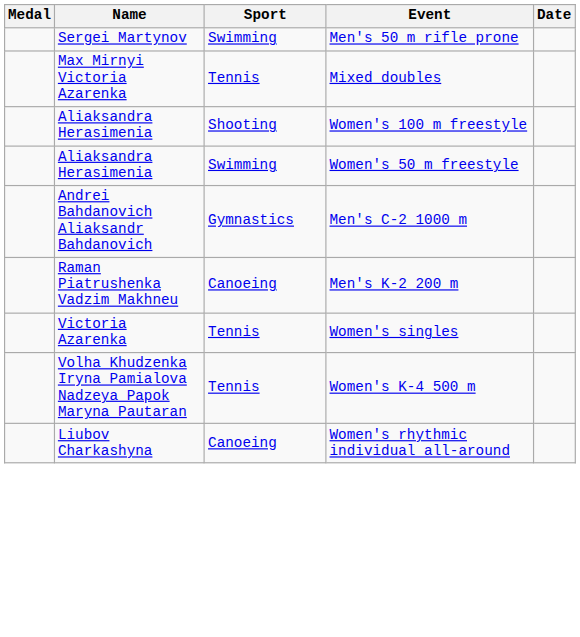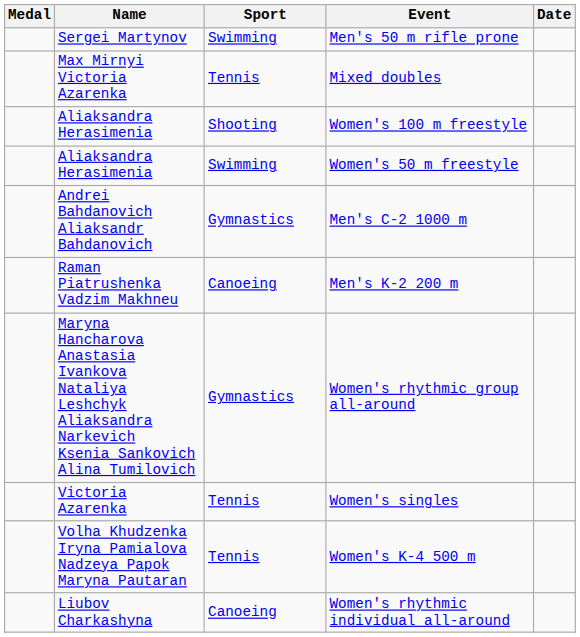+ row: Maryna Hancharova Anastasia Ivankova Nataliya Leshchyk Aliaksandra Narkevich Ksenia Sankovich Alina Tumilovich | Gymnastics | Women's rhythmic group all-around
